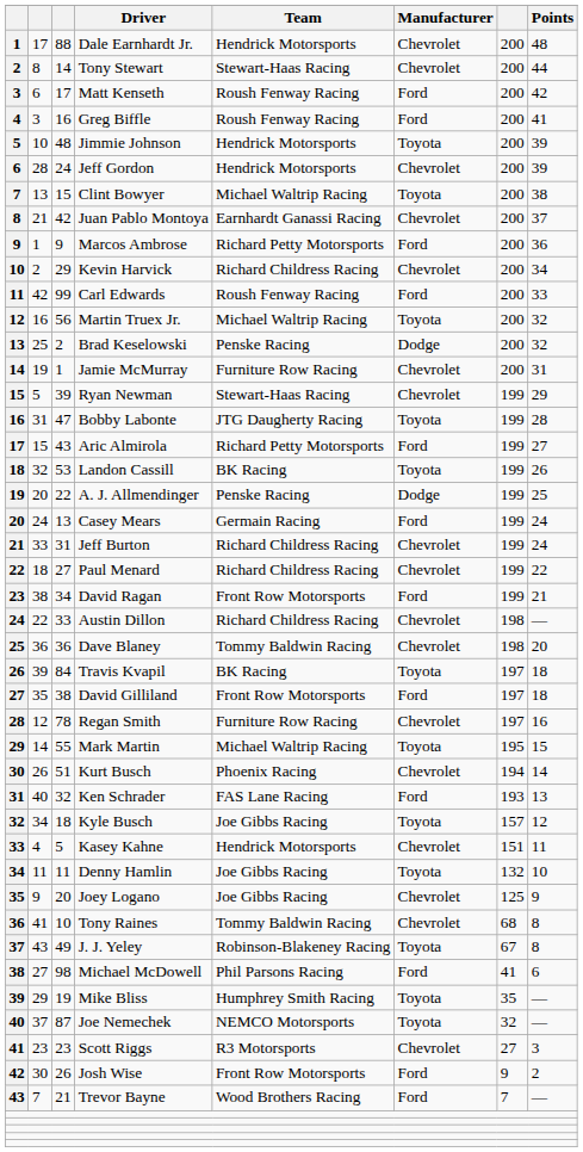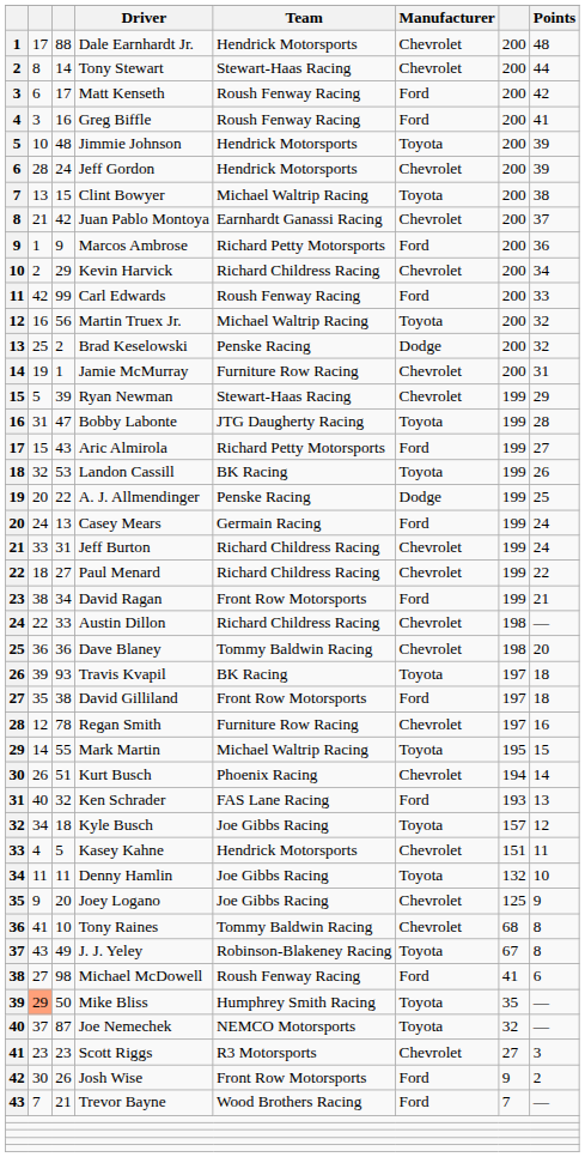Travis Kvapil | column 3: 84 -> 93
Michael McDowell | Team: Phil Parsons Racing -> Roush Fenway Racing
Mike Bliss | column 2: no background -> lightsalmon background
Mike Bliss | column 3: 19 -> 50
